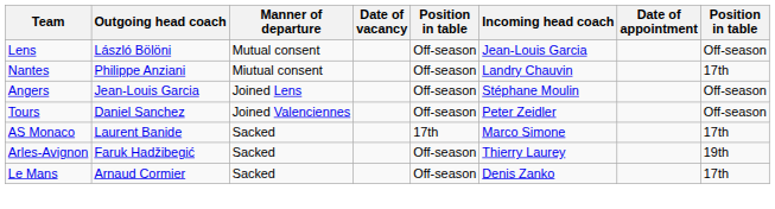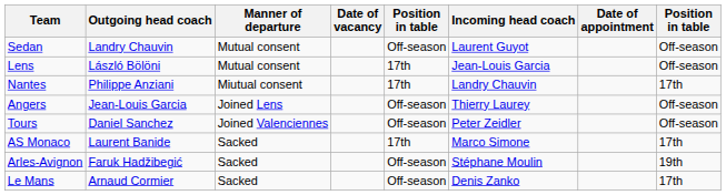+ row: Sedan | Landry Chauvin | Mutual consent | Off-season | Laurent Guyot | Off-season
Lens | column 5: Off-season -> 17th
Nantes | column 5: Off-season -> 17th
Angers | Incoming head coach: Stéphane Moulin -> Thierry Laurey
Arles-Avignon | Incoming head coach: Thierry Laurey -> Stéphane Moulin
